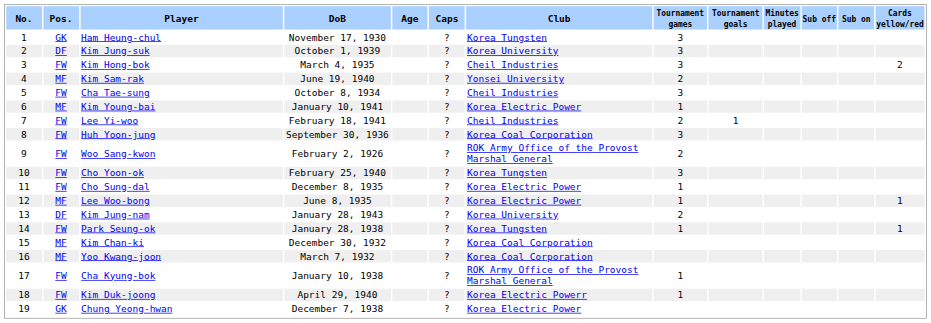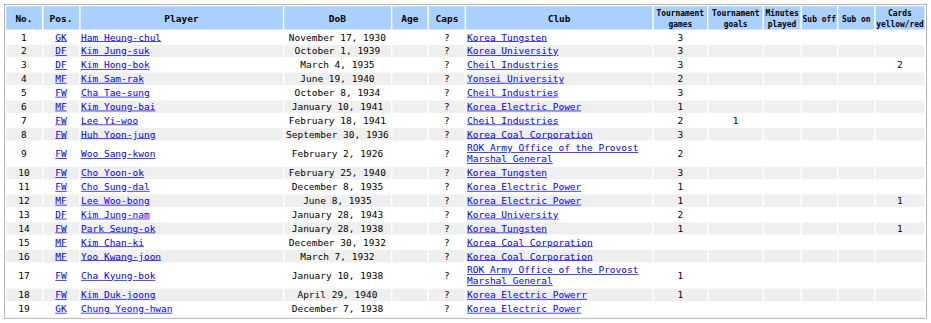Kim Hong-bok | Pos.: FW -> DF
